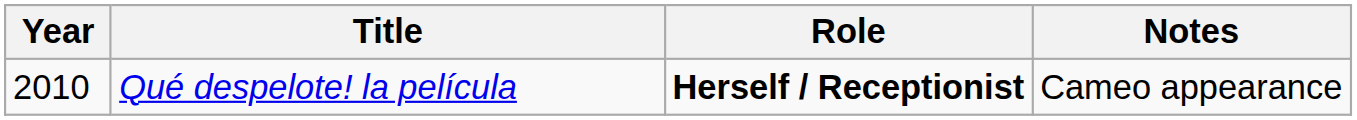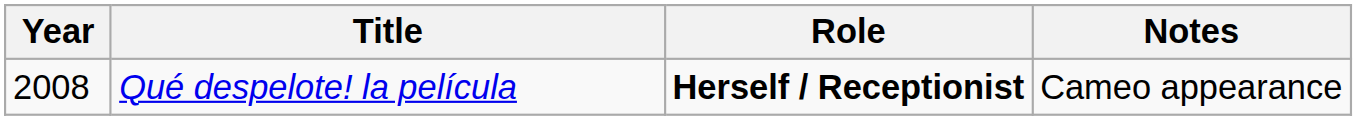Qué despelote! la película | Year: 2010 -> 2008
